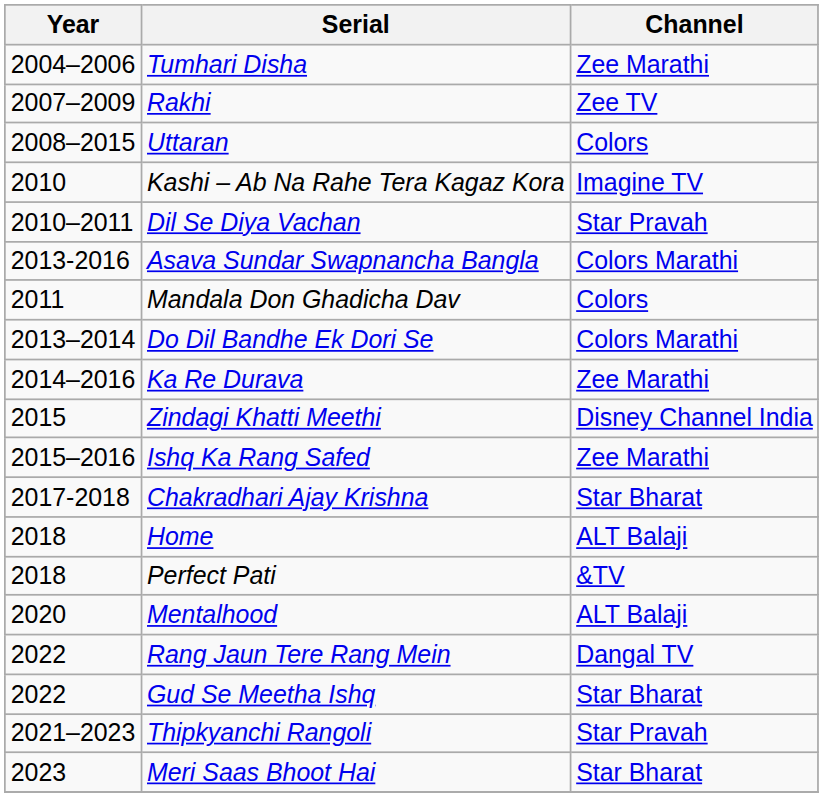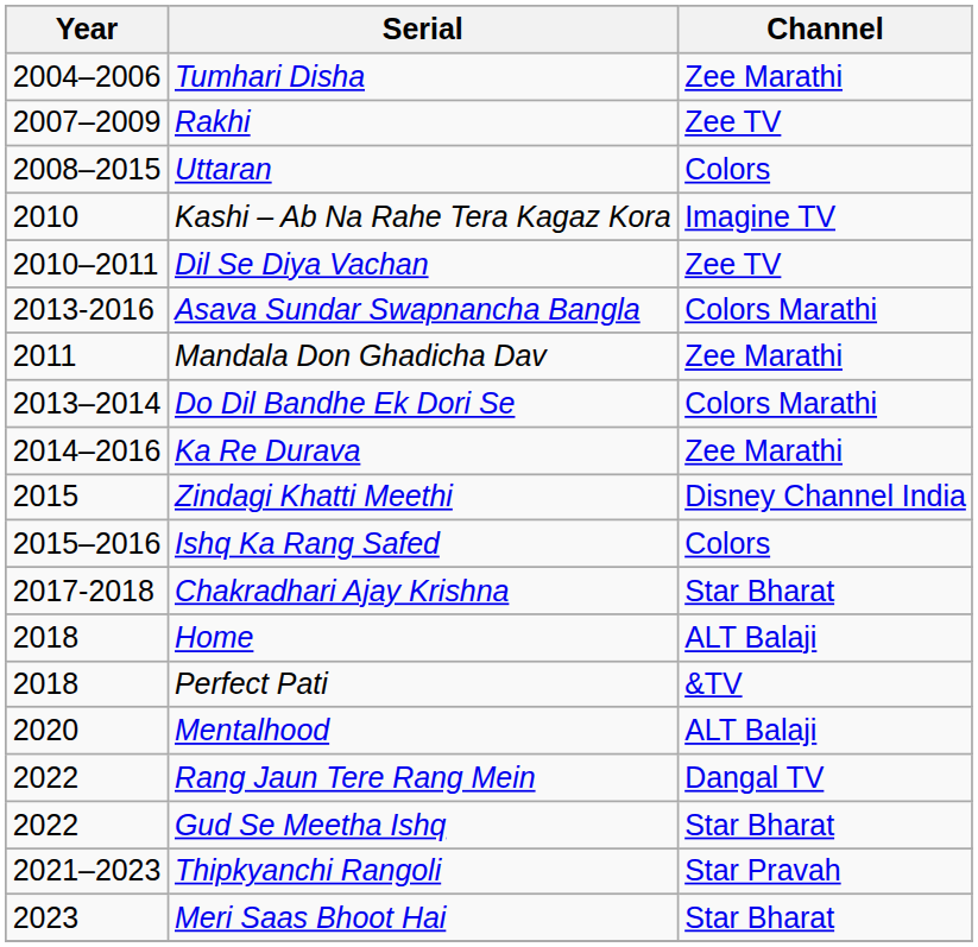Dil Se Diya Vachan | Channel: Star Pravah -> Zee TV
Mandala Don Ghadicha Dav | Channel: Colors -> Zee Marathi
Ishq Ka Rang Safed | Channel: Zee Marathi -> Colors
